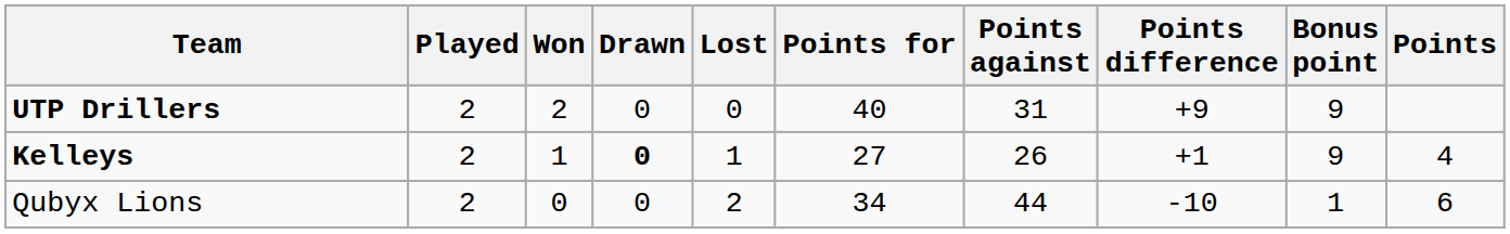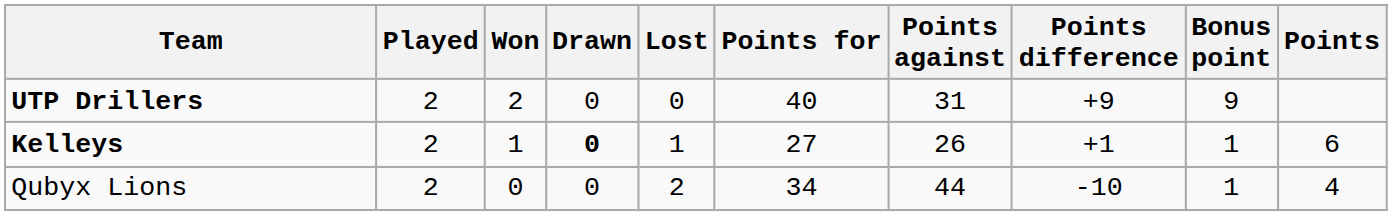Kelleys | Bonus point: 9 -> 1
Kelleys | Points: 4 -> 6
Qubyx Lions | Points: 6 -> 4
